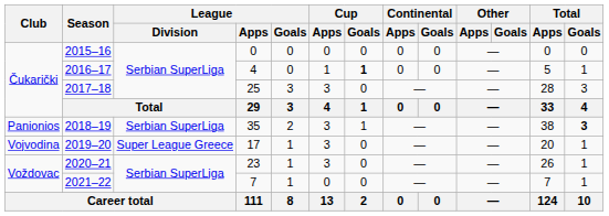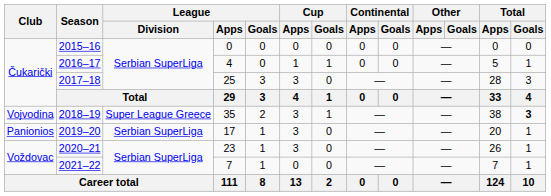2016–17 | Cup / Goals: bold -> normal
2018–19 | Club: Panionios -> Vojvodina
2018–19 | League / Division: Serbian SuperLiga -> Super League Greece
2019–20 | Club: Vojvodina -> Panionios
2019–20 | League / Division: Super League Greece -> Serbian SuperLiga
